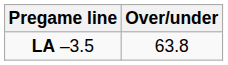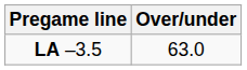LA –3.5 | Over/under: 63.8 -> 63.0
